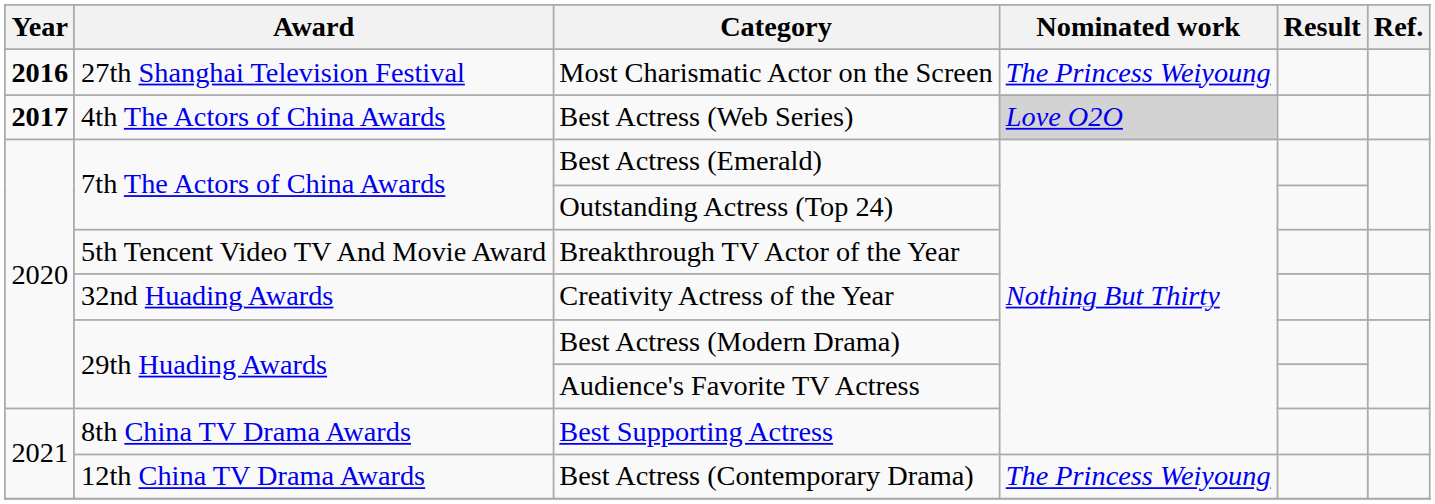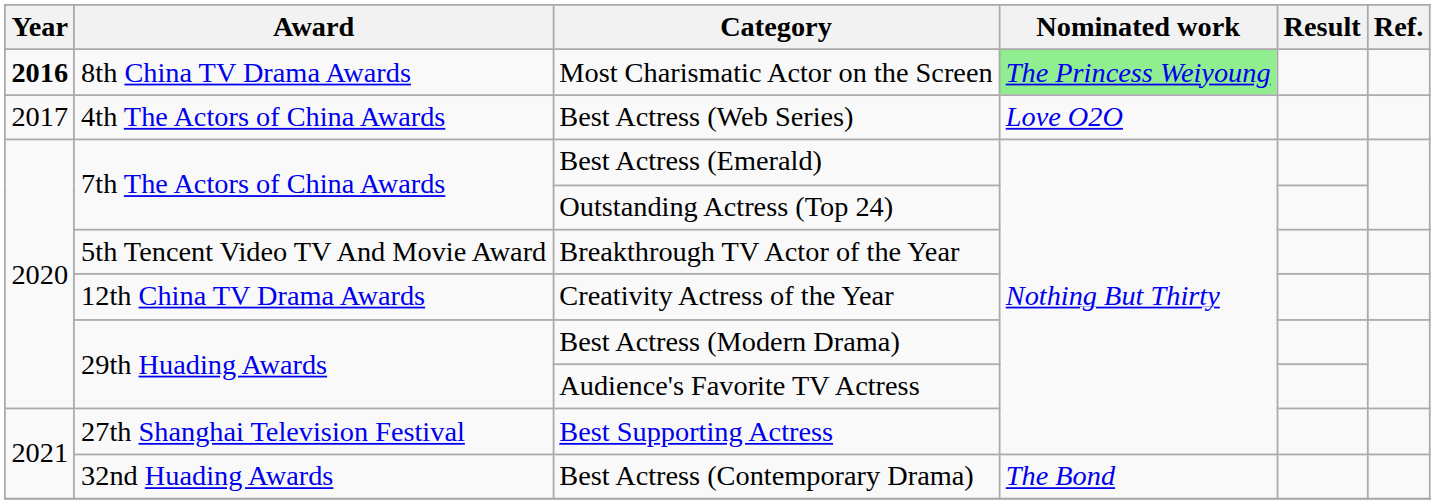Most Charismatic Actor on the Screen | Award: 27th Shanghai Television Festival -> 8th China TV Drama Awards
Most Charismatic Actor on the Screen | Nominated work: no background -> lightgreen background
Best Actress (Web Series) | Year: bold -> normal
Best Actress (Web Series) | Nominated work: lightgrey background -> no background
Creativity Actress of the Year | Award: 32nd Huading Awards -> 12th China TV Drama Awards
Best Supporting Actress | Award: 8th China TV Drama Awards -> 27th Shanghai Television Festival
Best Actress (Contemporary Drama) | Award: 12th China TV Drama Awards -> 32nd Huading Awards
Best Actress (Contemporary Drama) | Nominated work: The Princess Weiyoung -> The Bond
